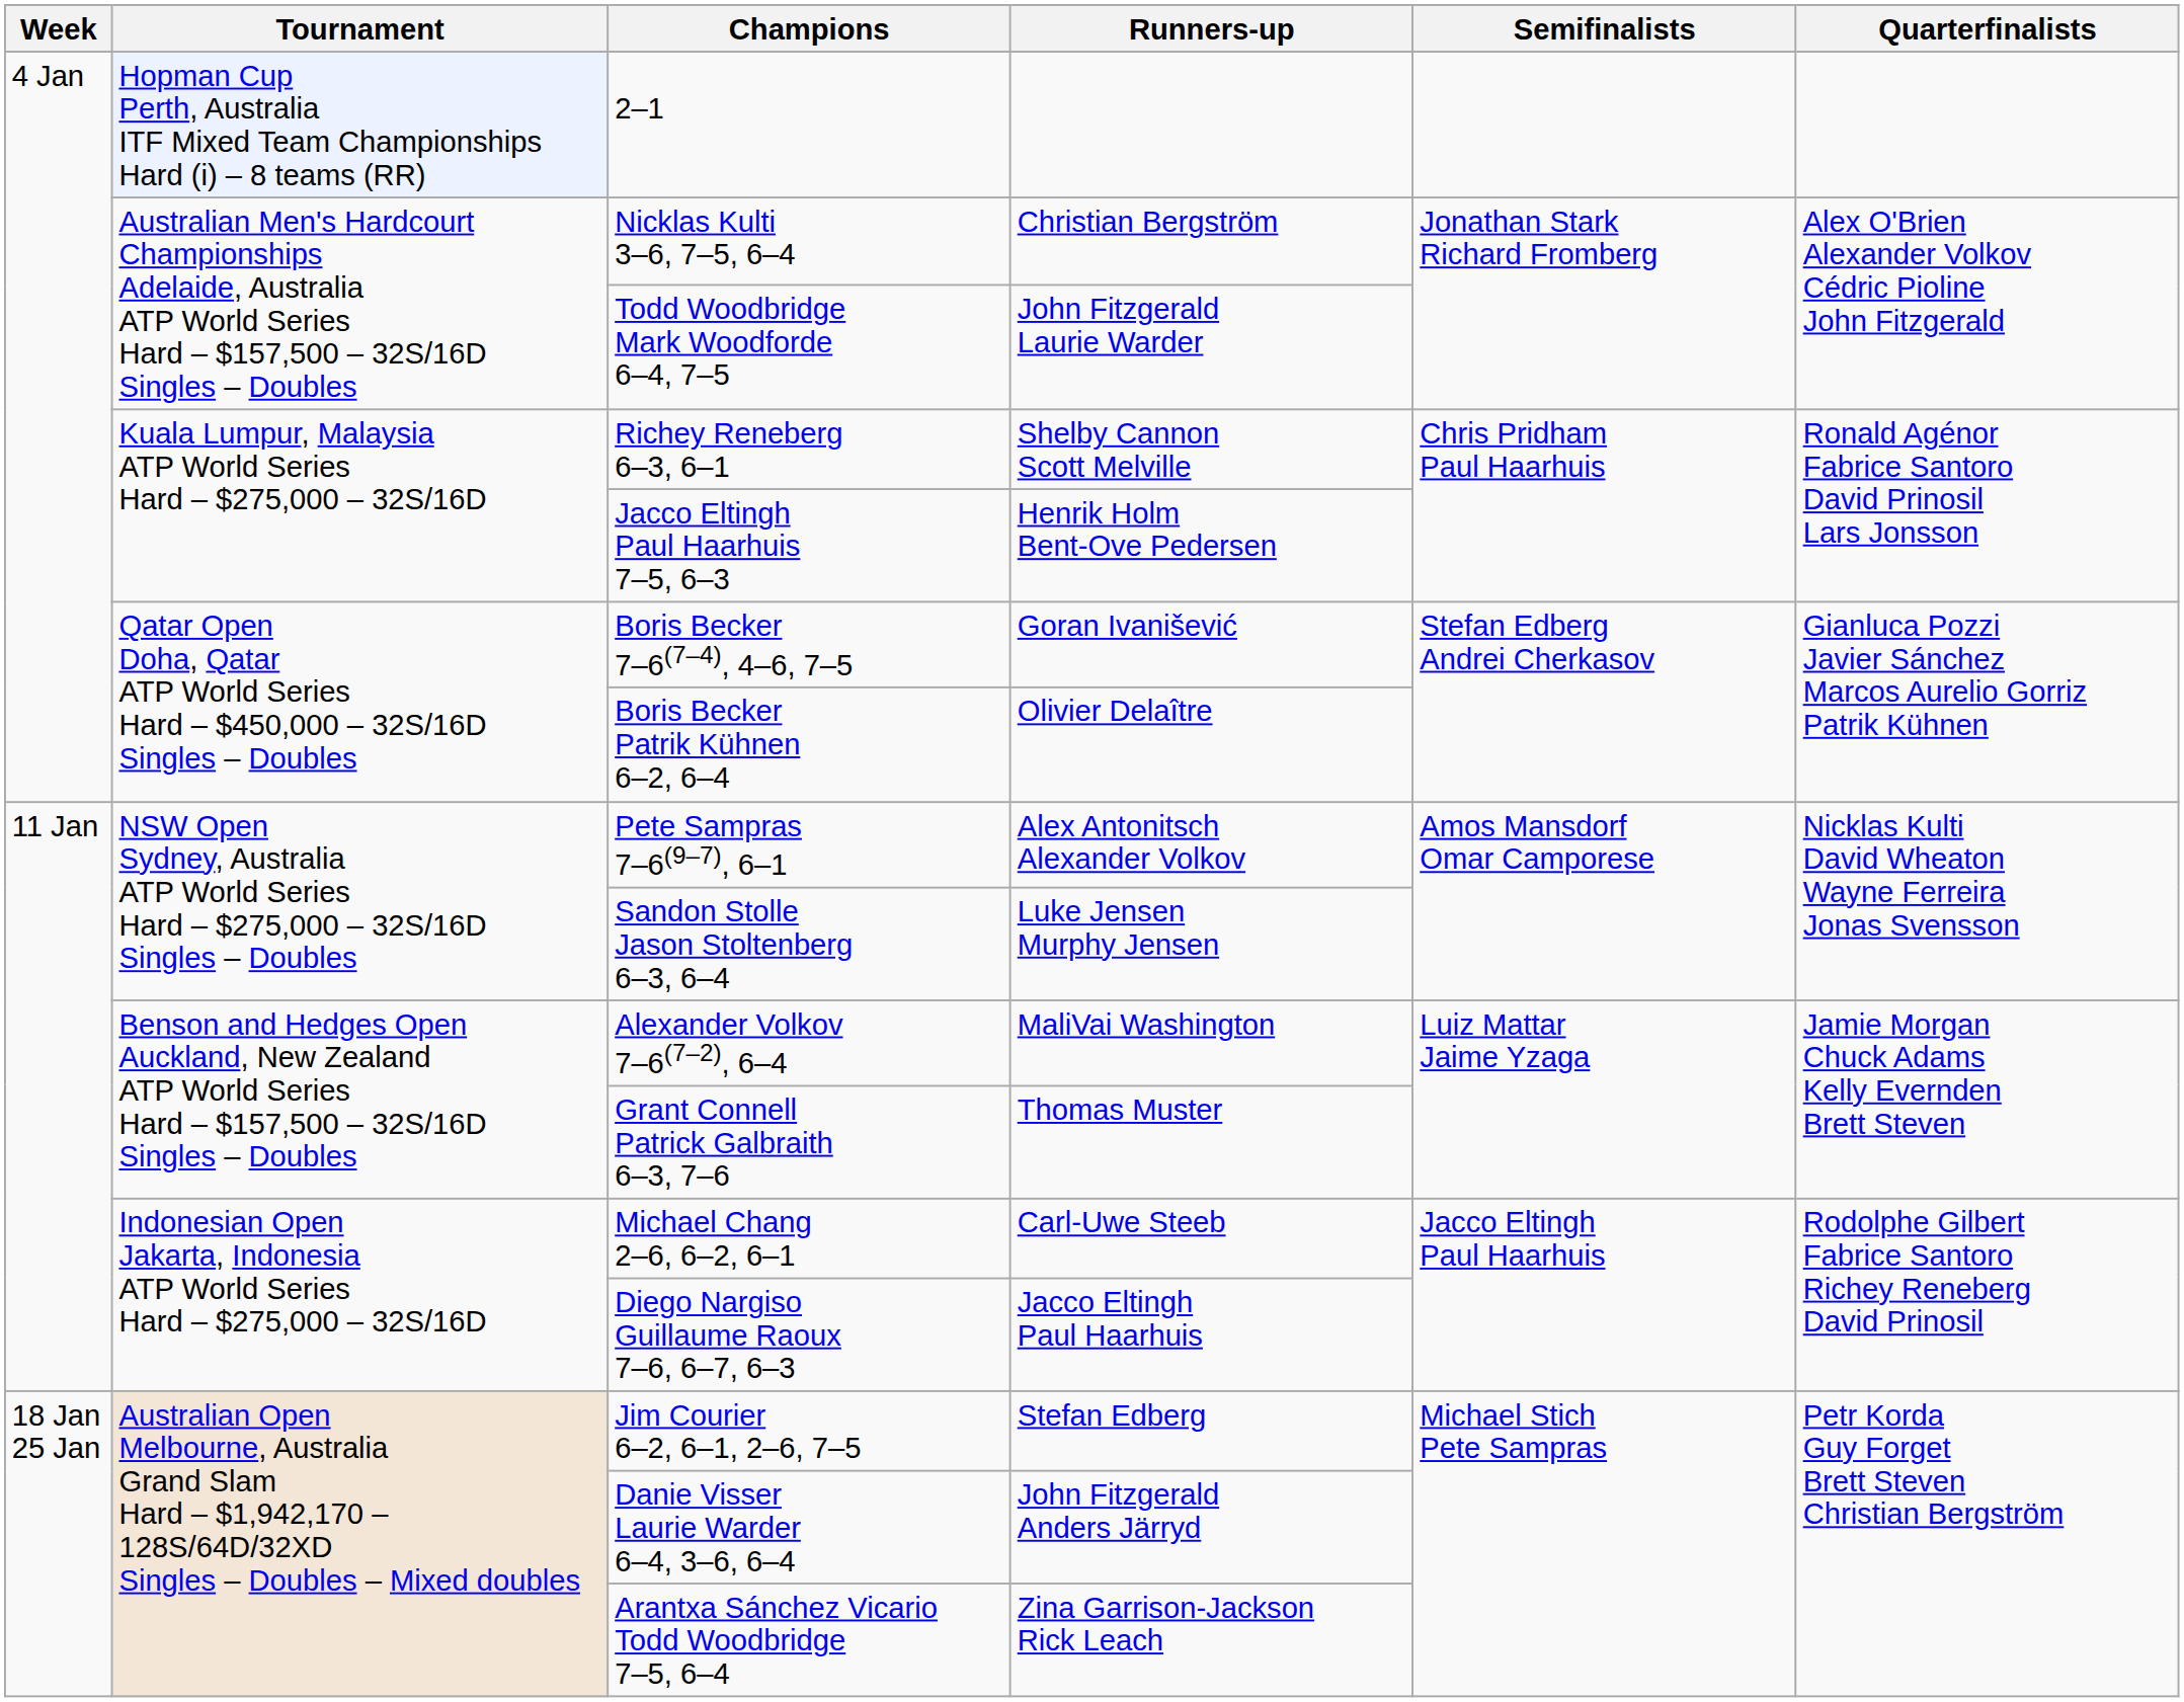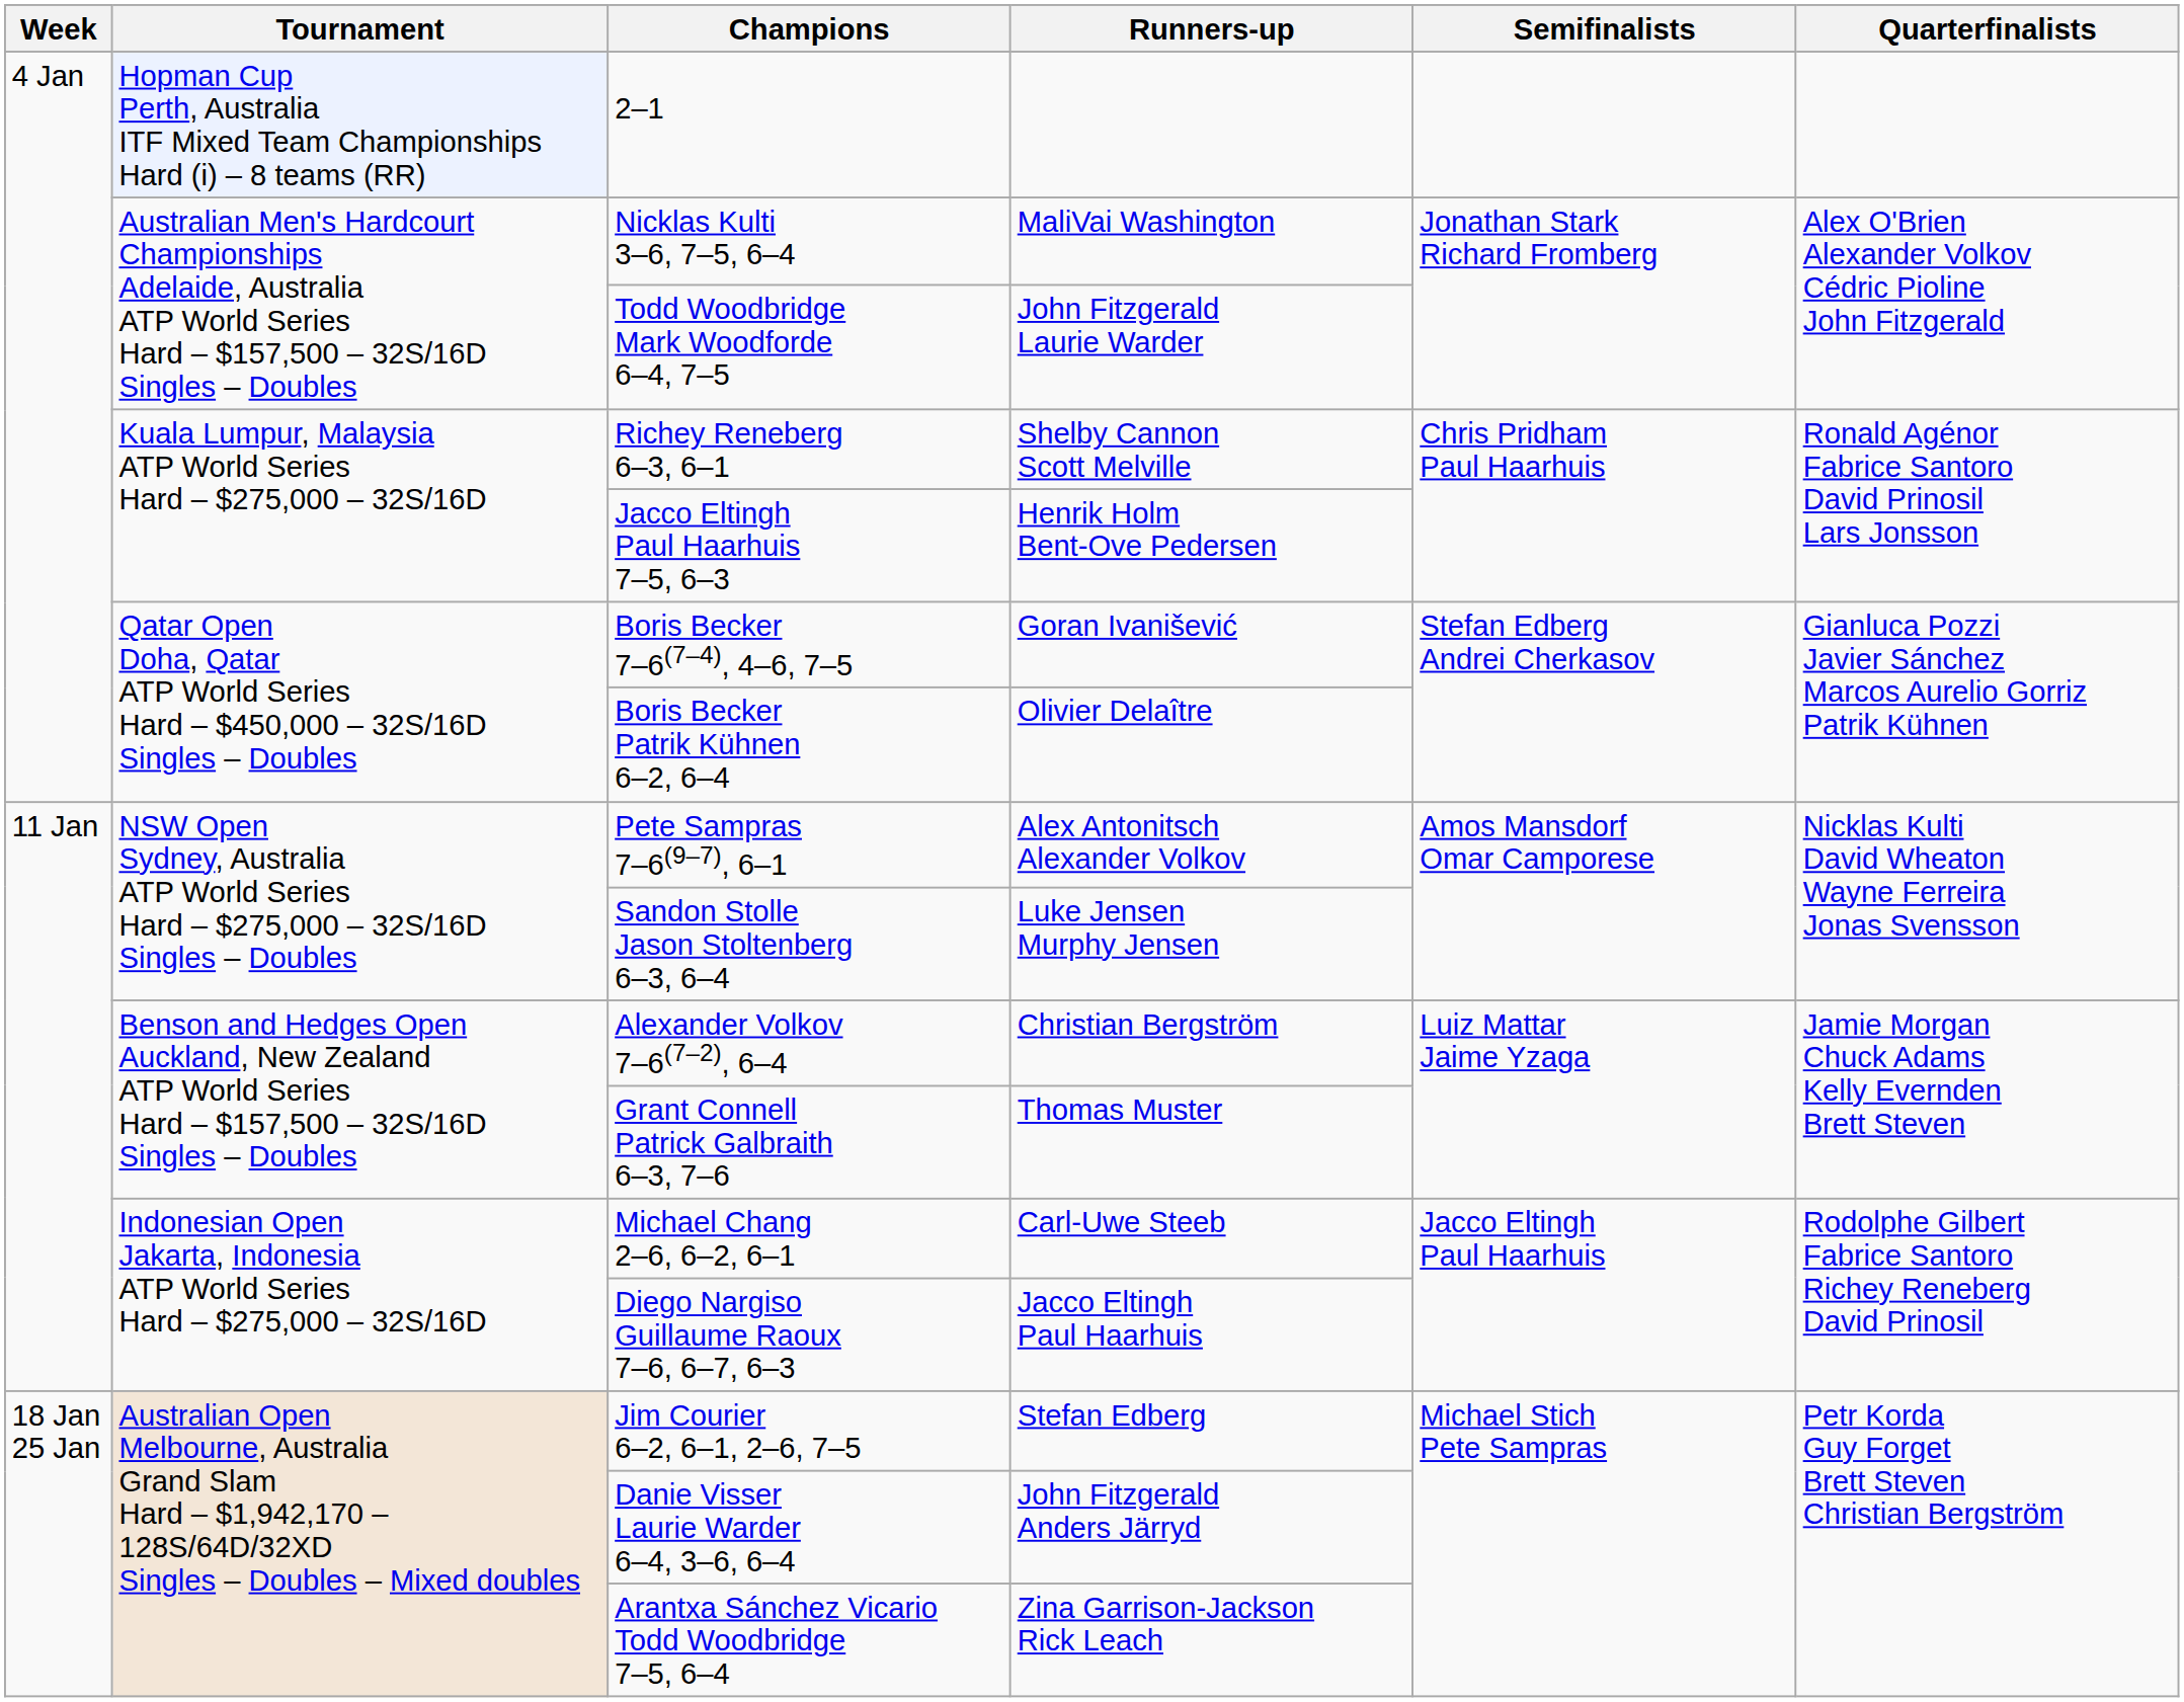Nicklas Kulti 3–6, 7–5, 6–4 | Runners-up: Christian Bergström -> MaliVai Washington
Alexander Volkov 7–6(7–2), 6–4 | Runners-up: MaliVai Washington -> Christian Bergström
